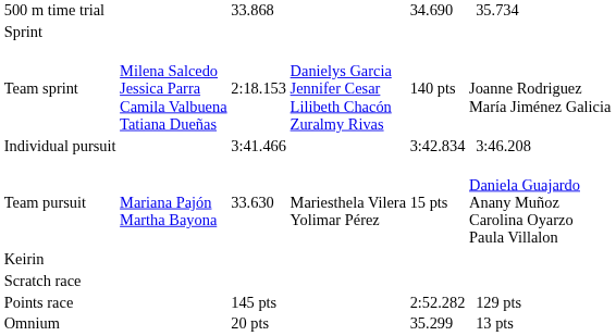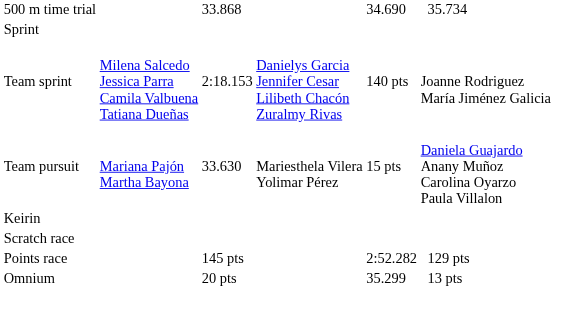- row: Individual pursuit | 3:41.466 | 3:42.834 | 3:46.208
